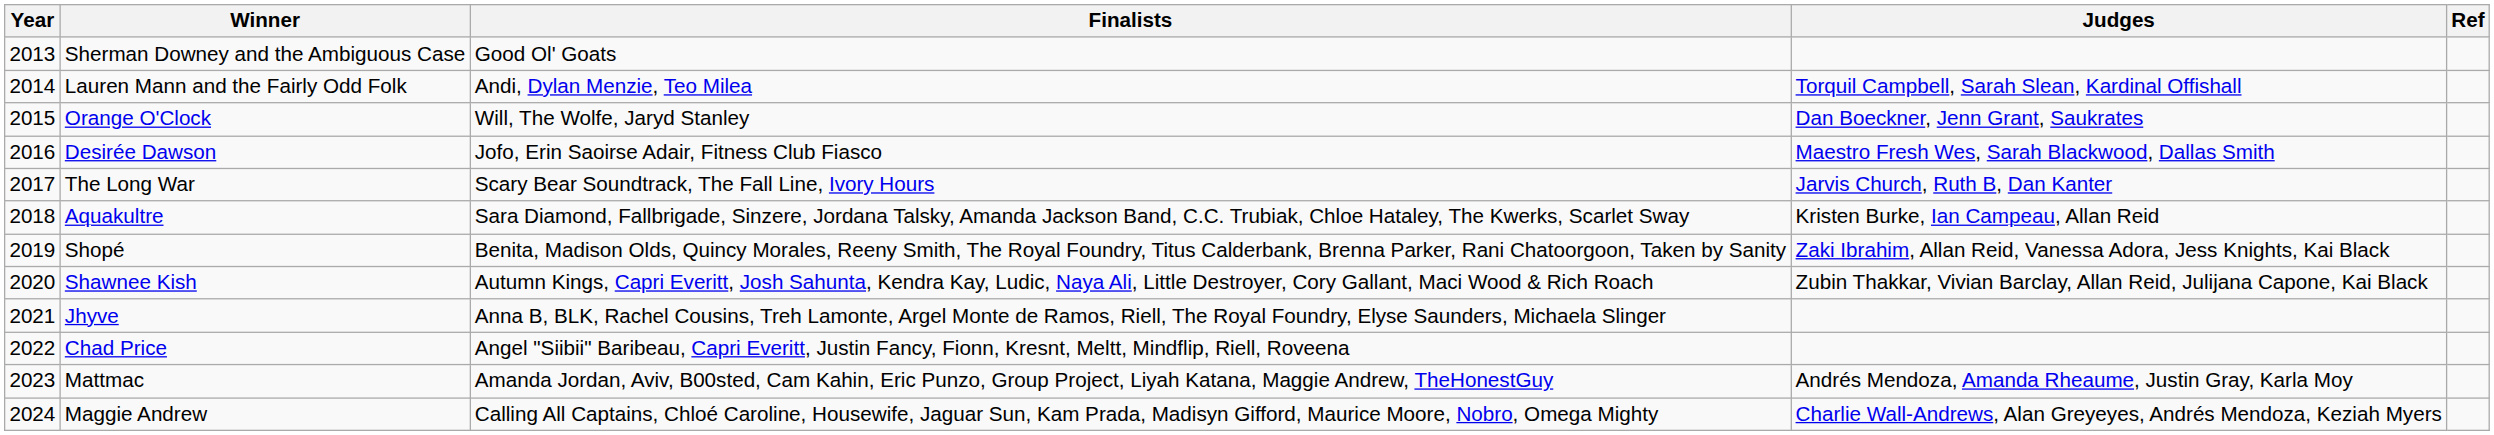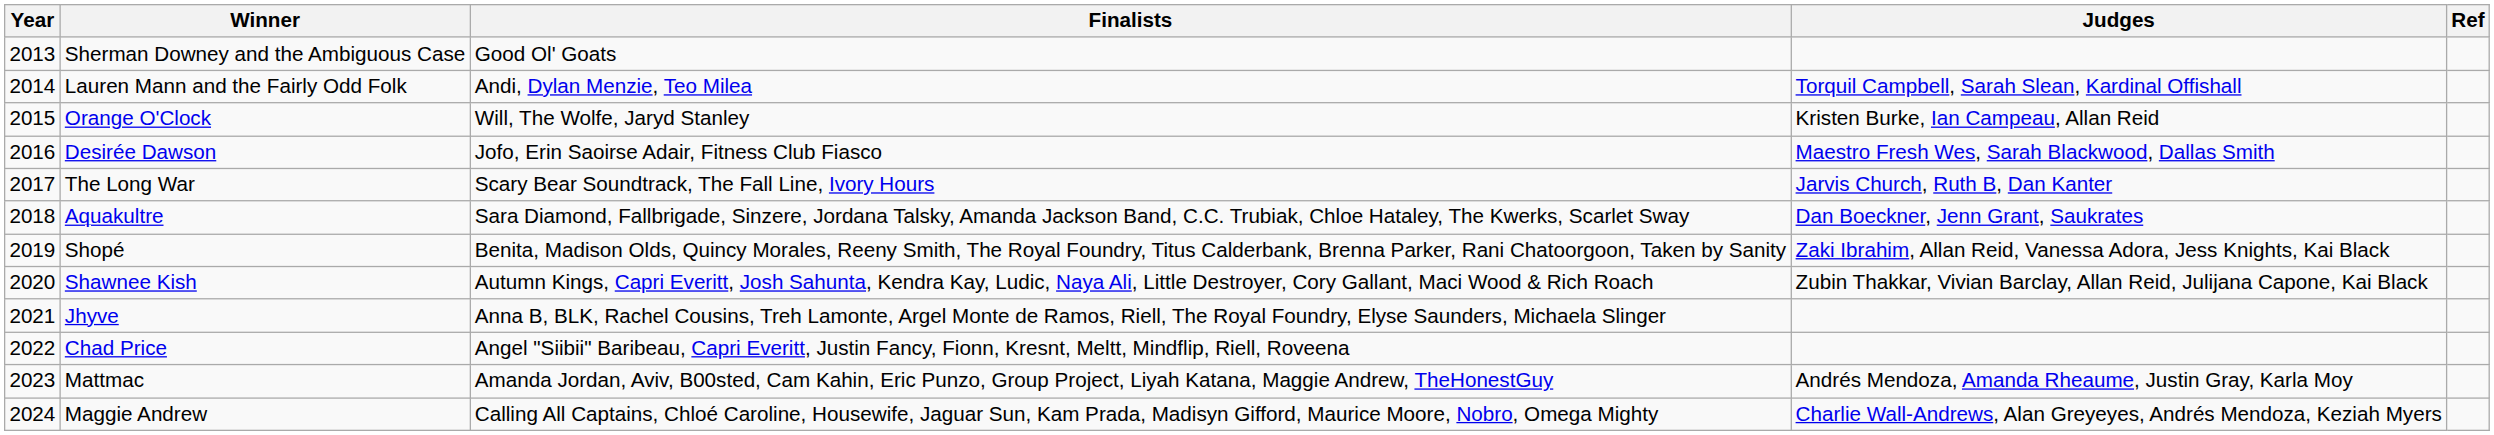Orange O'Clock | Judges: Dan Boeckner, Jenn Grant, Saukrates -> Kristen Burke, Ian Campeau, Allan Reid
Aquakultre | Judges: Kristen Burke, Ian Campeau, Allan Reid -> Dan Boeckner, Jenn Grant, Saukrates
